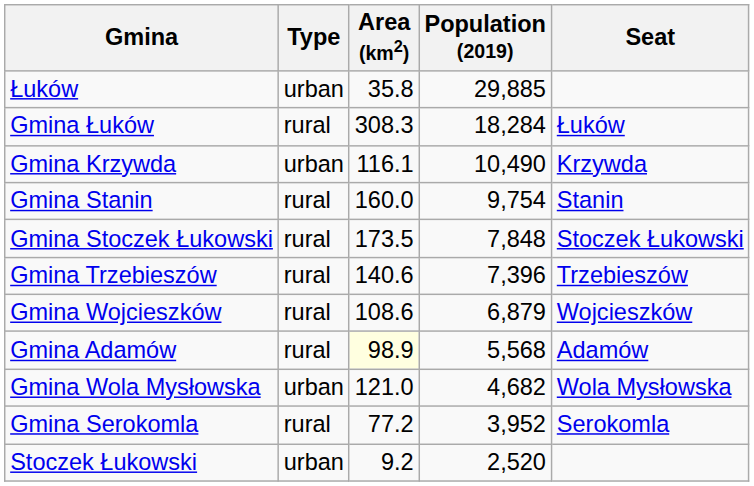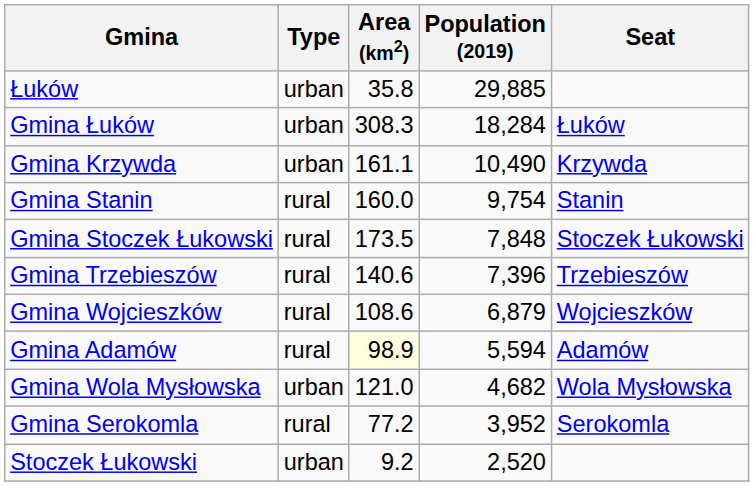Gmina Łuków | Type: rural -> urban
Gmina Krzywda | Area (km2): 116.1 -> 161.1
Gmina Adamów | Population (2019): 5,568 -> 5,594
